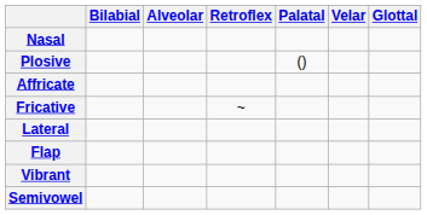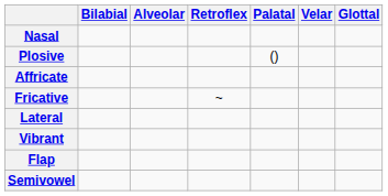rows swapped: Vibrant <-> Flap
